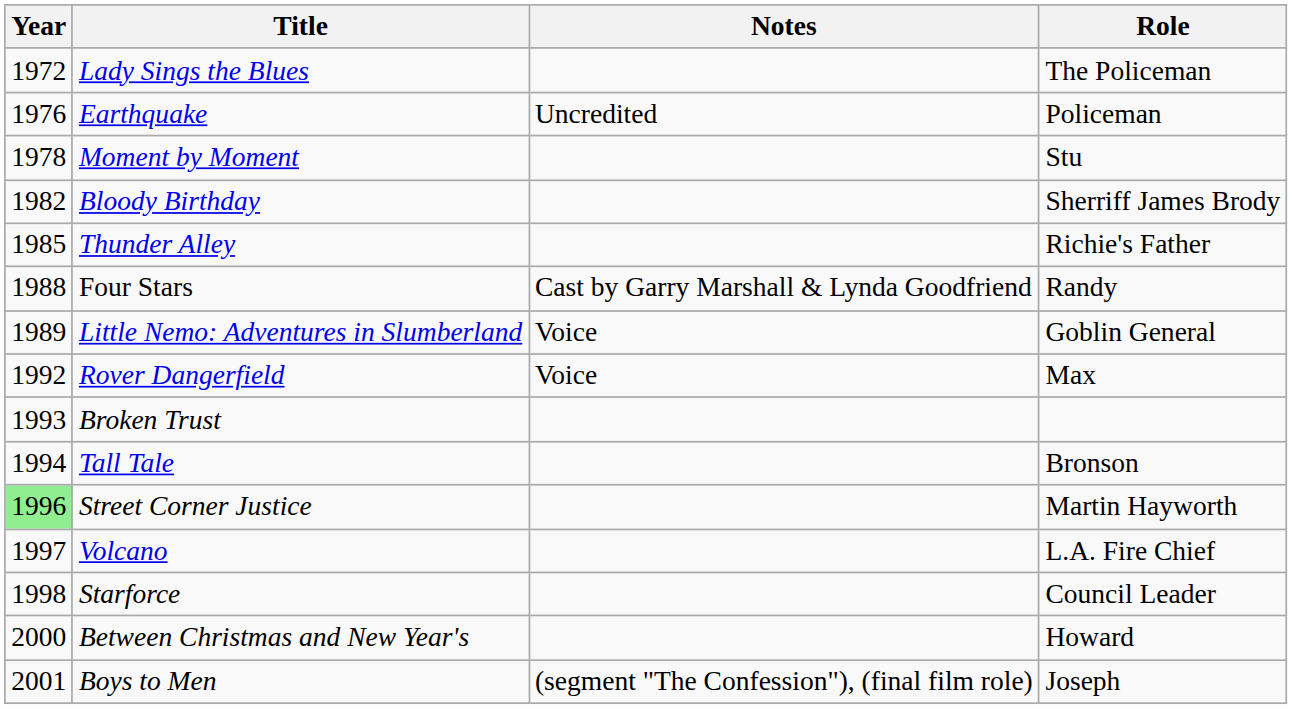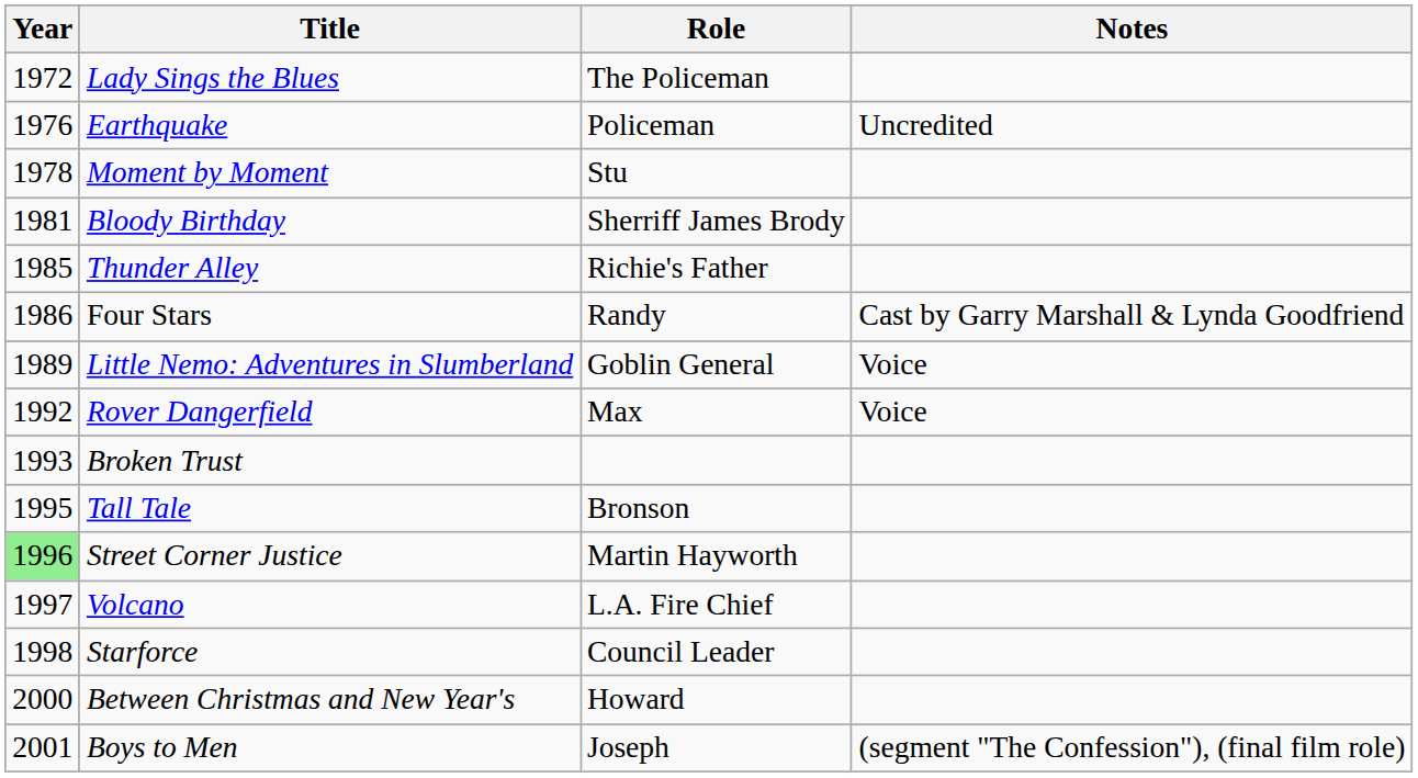columns swapped: Role <-> Notes
Bloody Birthday | Year: 1982 -> 1981
Four Stars | Year: 1988 -> 1986
Tall Tale | Year: 1994 -> 1995
